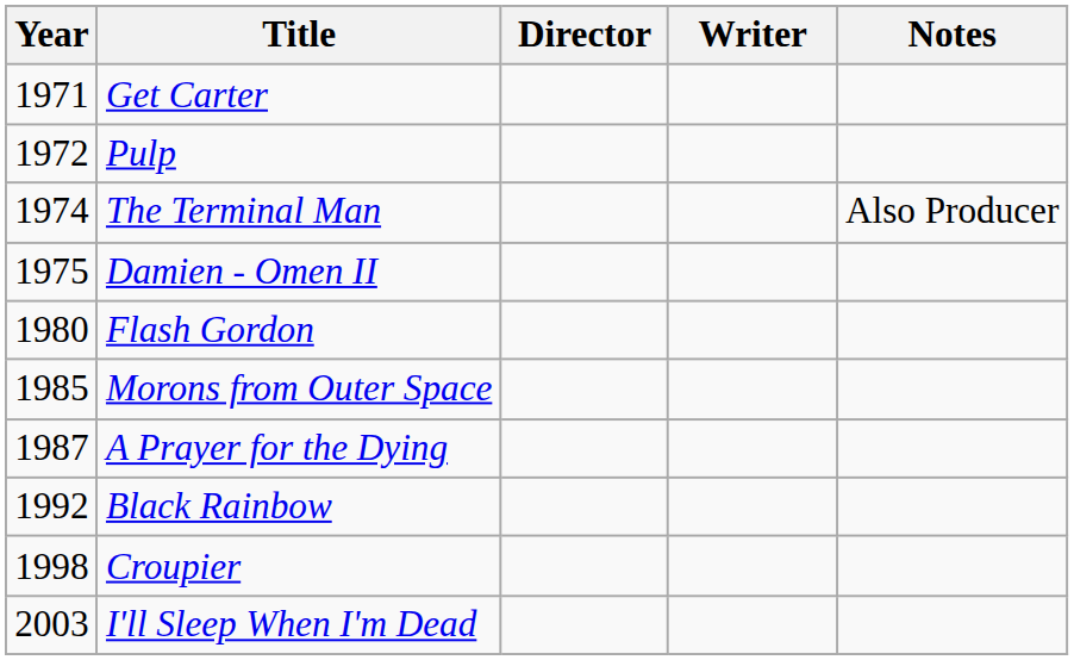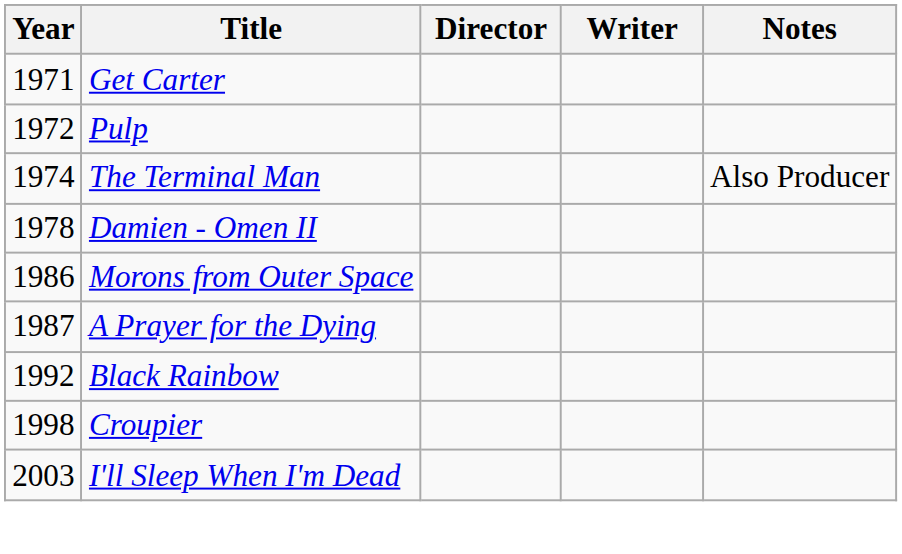Damien - Omen II | Year: 1975 -> 1978
- row: 1980 | Flash Gordon
Morons from Outer Space | Year: 1985 -> 1986
